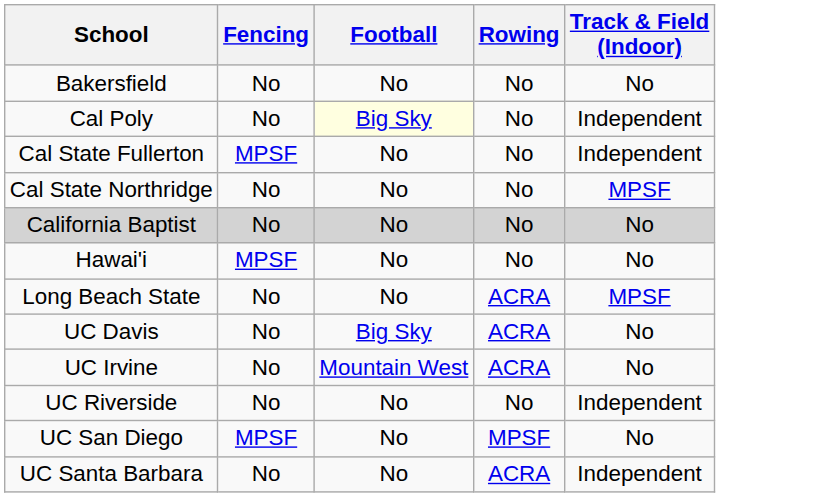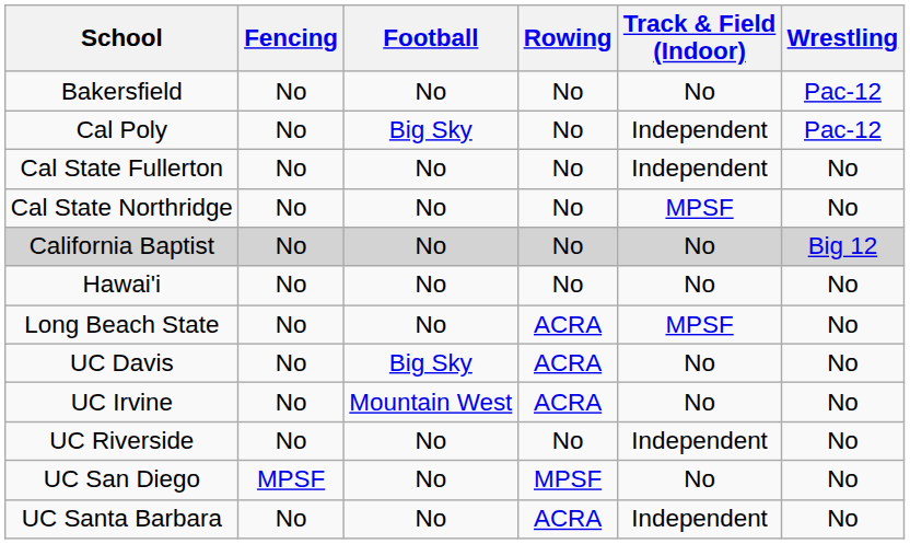+ column: Wrestling | Pac-12 | Pac-12 | No | No | Big 12 | No | No | No | No | No | No | No
Cal Poly | Football: lightyellow background -> no background
Cal State Fullerton | Fencing: MPSF -> No
Hawai'i | Fencing: MPSF -> No
